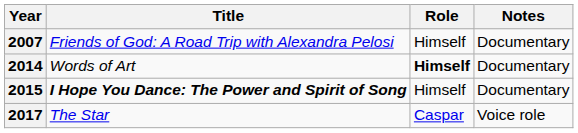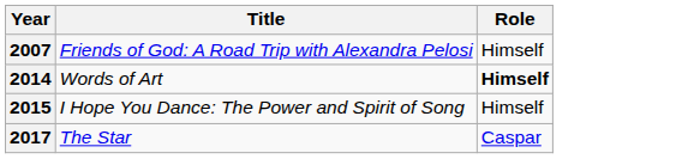- column: Notes | Documentary | Documentary | Documentary | Voice role
2015 | Title: bold -> normal
